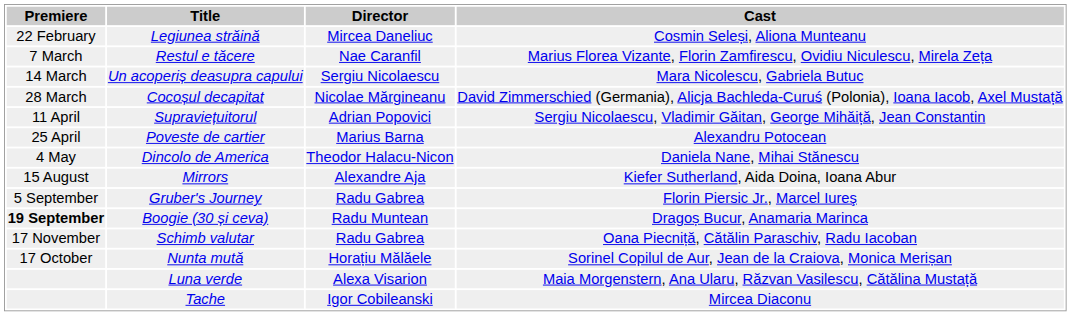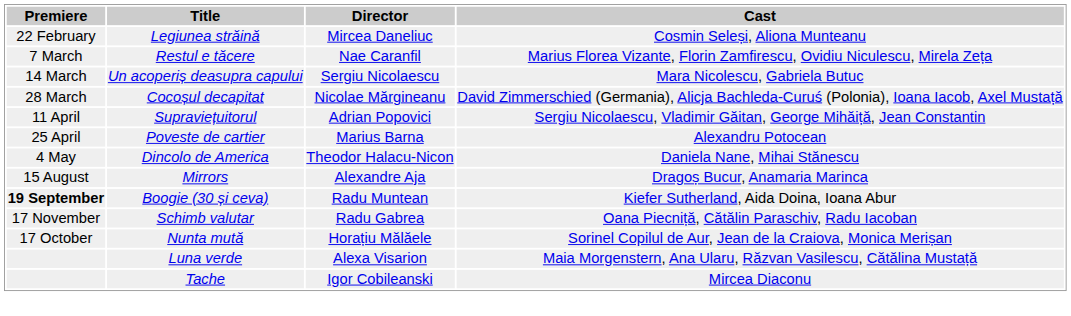Mirrors | Cast: Kiefer Sutherland, Aida Doina, Ioana Abur -> Dragoș Bucur, Anamaria Marinca
- row: 5 September | Gruber's Journey | Radu Gabrea | Florin Piersic Jr., Marcel Iureş
Boogie (30 și ceva) | Cast: Dragoș Bucur, Anamaria Marinca -> Kiefer Sutherland, Aida Doina, Ioana Abur
